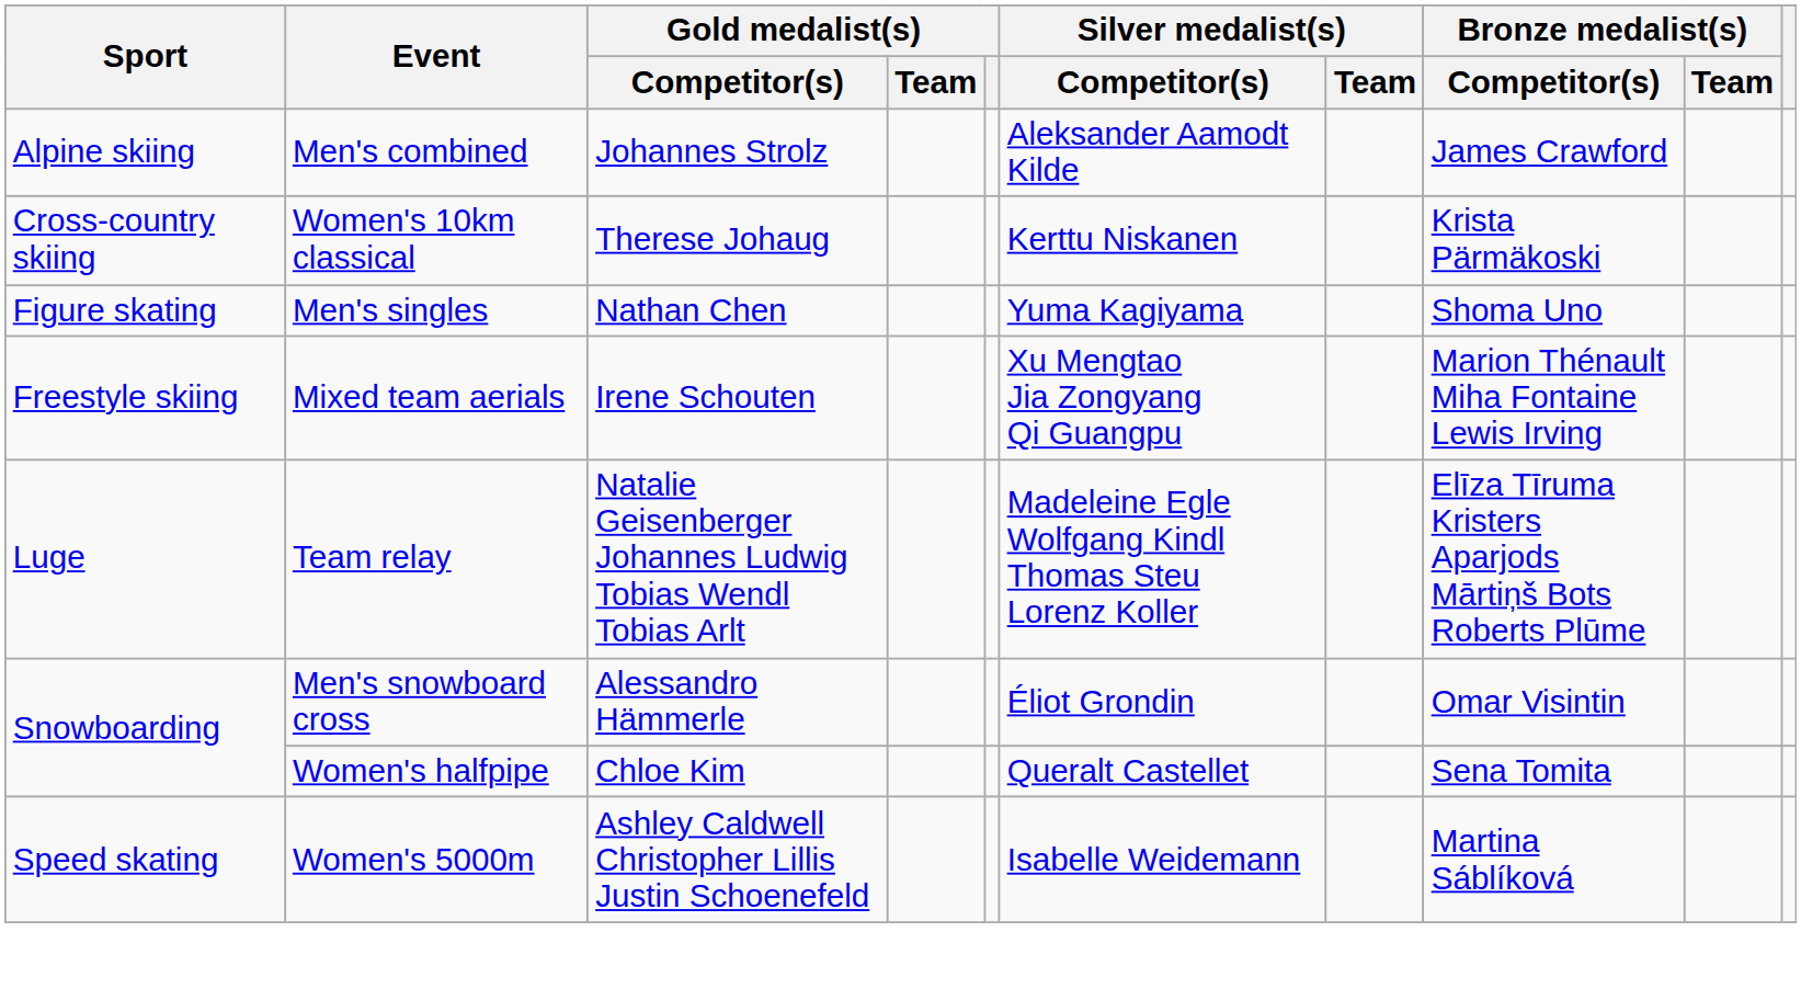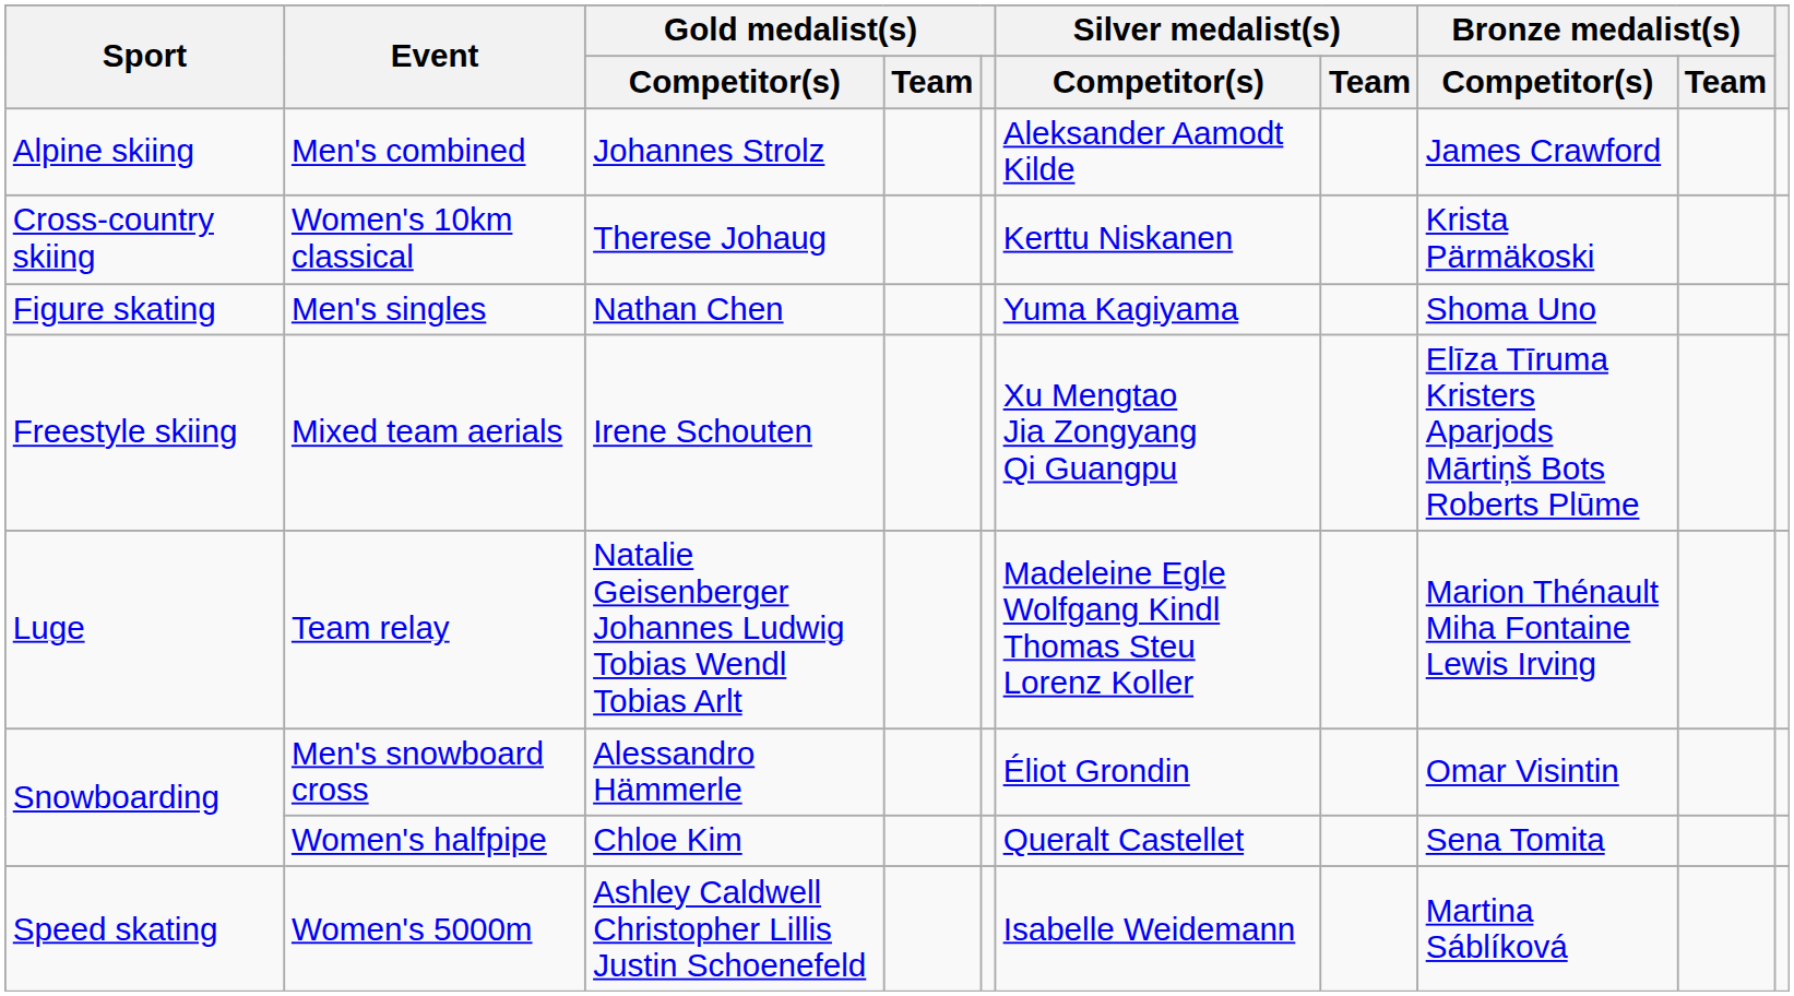Mixed team aerials | Bronze medalist(s) / Competitor(s): Marion Thénault Miha Fontaine Lewis Irving -> Elīza Tīruma Kristers Aparjods Mārtiņš Bots Roberts Plūme
Team relay | Bronze medalist(s) / Competitor(s): Elīza Tīruma Kristers Aparjods Mārtiņš Bots Roberts Plūme -> Marion Thénault Miha Fontaine Lewis Irving
